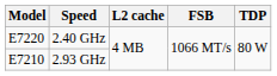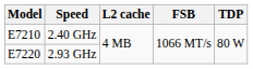2.40 GHz | Model: E7220 -> E7210
2.93 GHz | Model: E7210 -> E7220
